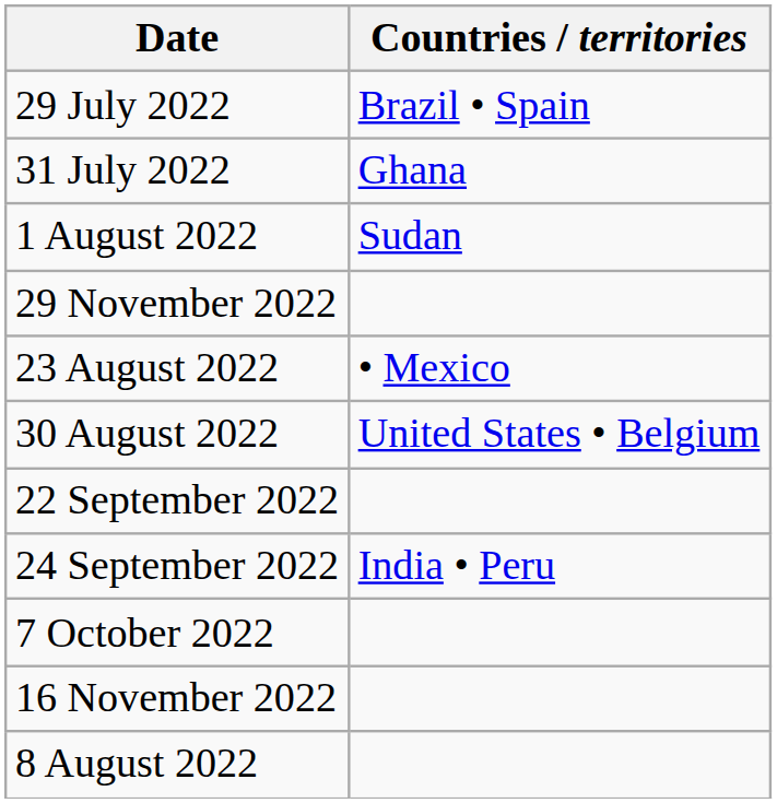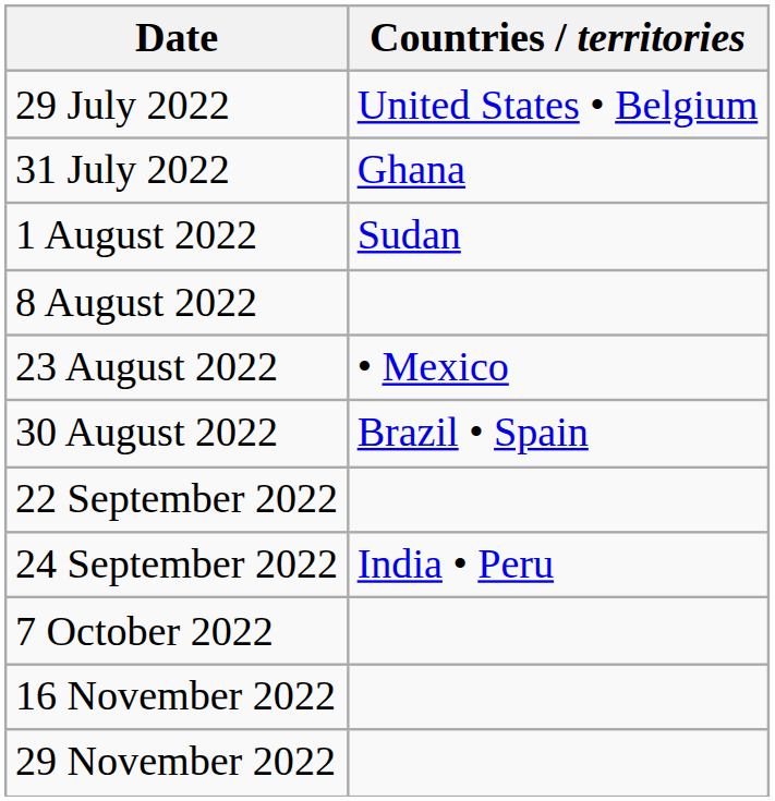29 July 2022 | Countries / territories: Brazil • Spain -> United States • Belgium
rows swapped: 8 August 2022 <-> 29 November 2022
30 August 2022 | Countries / territories: United States • Belgium -> Brazil • Spain
